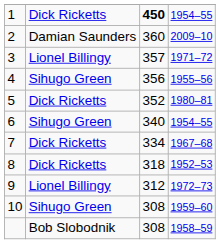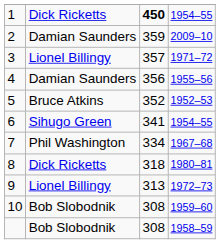2 | column 3: 360 -> 359
4 | column 2: Sihugo Green -> Damian Saunders
5 | column 2: Dick Ricketts -> Bruce Atkins
5 | column 4: 1980–81 -> 1952–53
6 | column 3: 340 -> 341
7 | column 2: Dick Ricketts -> Phil Washington
8 | column 4: 1952–53 -> 1980–81
9 | column 3: 312 -> 313
10 | column 2: Sihugo Green -> Bob Slobodnik
